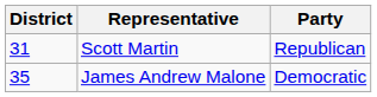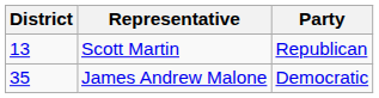Scott Martin | District: 31 -> 13
